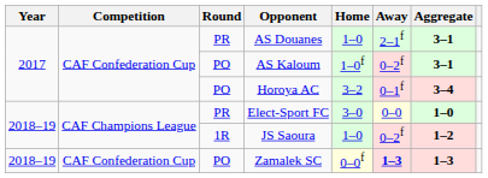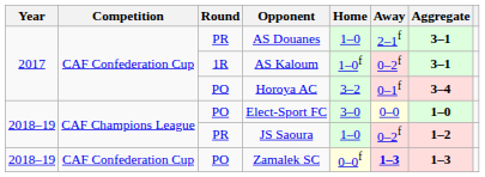AS Kaloum | Round: PO -> 1R
Elect-Sport FC | Round: PR -> PO
JS Saoura | Round: 1R -> PR
